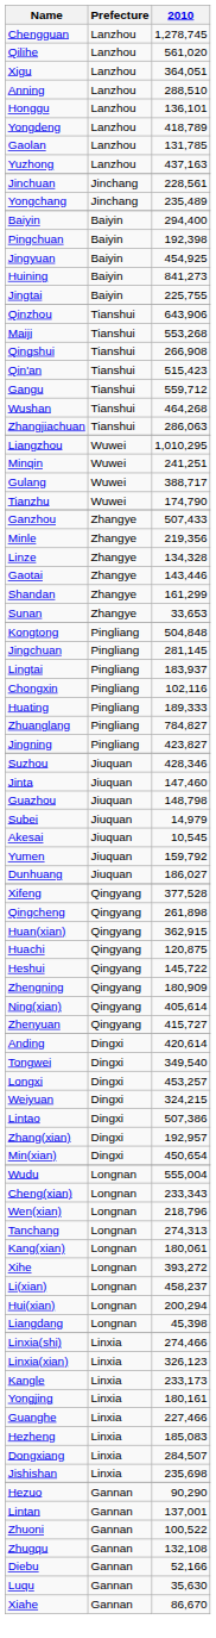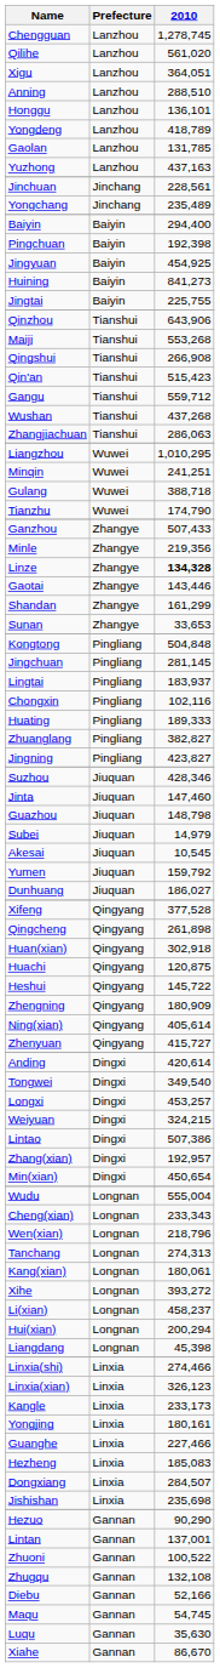Wushan | 2010: 464,268 -> 437,268
Gulang | 2010: 388,717 -> 388,718
Linze | 2010: normal -> bold
Zhuanglang | 2010: 784,827 -> 382,827
Huan(xian) | 2010: 362,915 -> 302,918
+ row: Maqu | Gannan | 54,745
